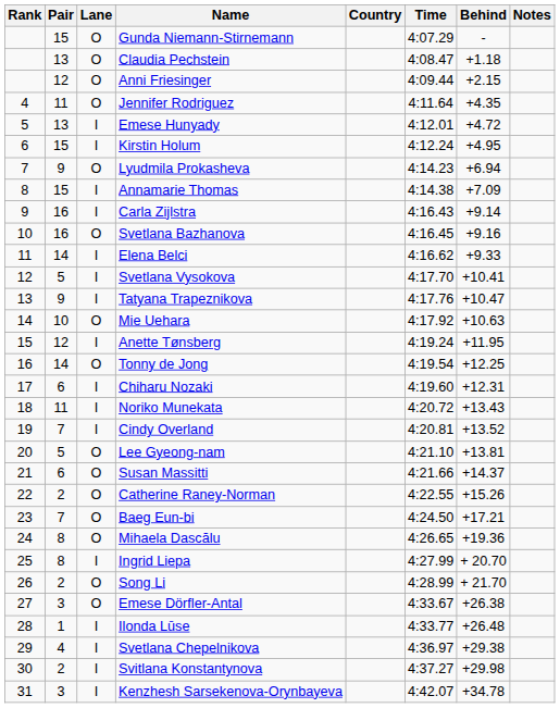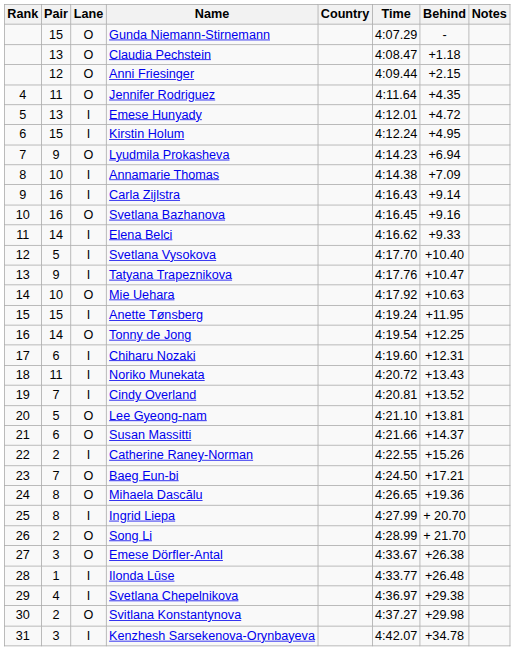Annamarie Thomas | Pair: 15 -> 10
Svetlana Vysokova | Behind: +10.41 -> +10.40
Anette Tønsberg | Pair: 12 -> 15
Catherine Raney-Norman | Lane: O -> I
Svitlana Konstantynova | Lane: I -> O
